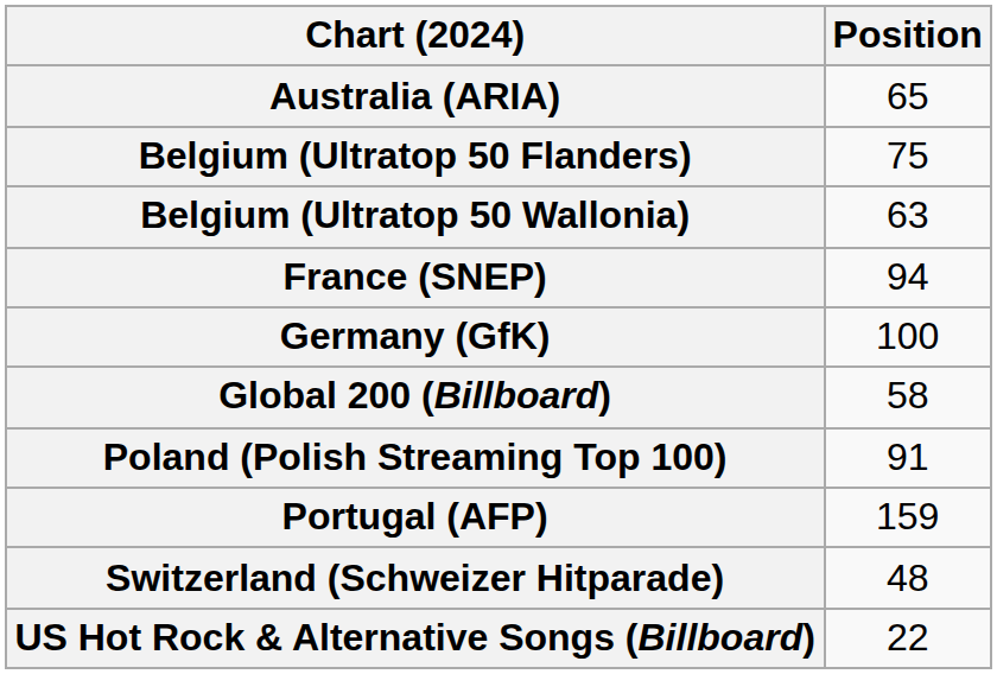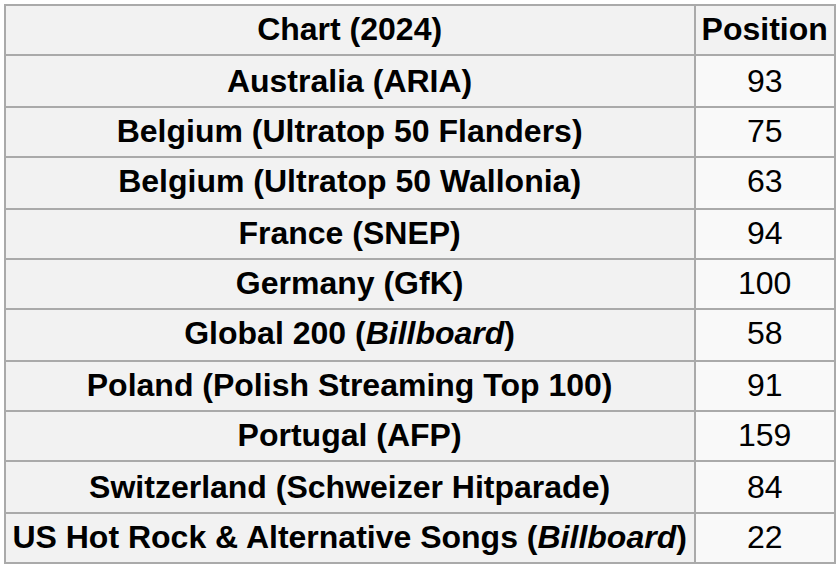Australia (ARIA) | Position: 65 -> 93
Switzerland (Schweizer Hitparade) | Position: 48 -> 84
